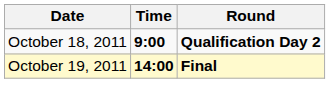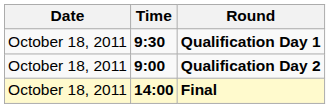+ row: October 18, 2011 | 9:30 | Qualification Day 1
Final | Date: October 19, 2011 -> October 18, 2011
